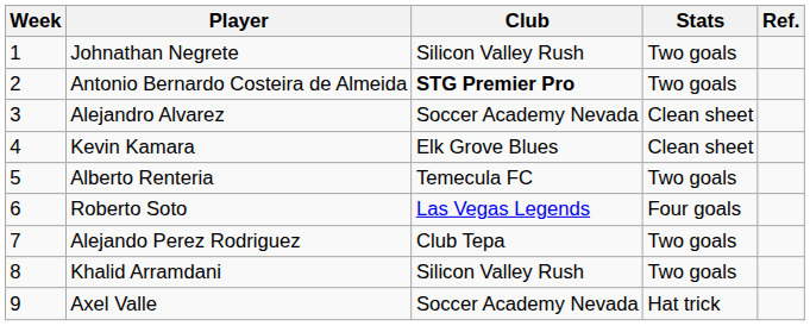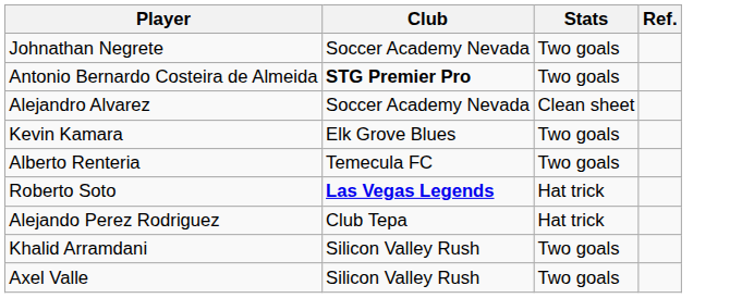- column: Week | 1 | 2 | 3 | 4 | 5 | 6 | 7 | 8 | 9
Johnathan Negrete | Club: Silicon Valley Rush -> Soccer Academy Nevada
Kevin Kamara | Stats: Clean sheet -> Two goals
Roberto Soto | Club: normal -> bold
Roberto Soto | Stats: Four goals -> Hat trick
Alejando Perez Rodriguez | Stats: Two goals -> Hat trick
Axel Valle | Club: Soccer Academy Nevada -> Silicon Valley Rush
Axel Valle | Stats: Hat trick -> Two goals
